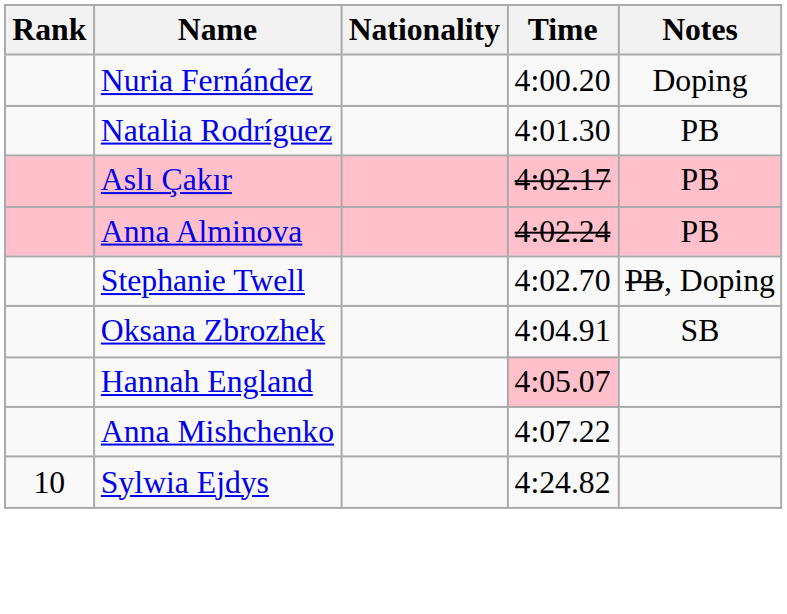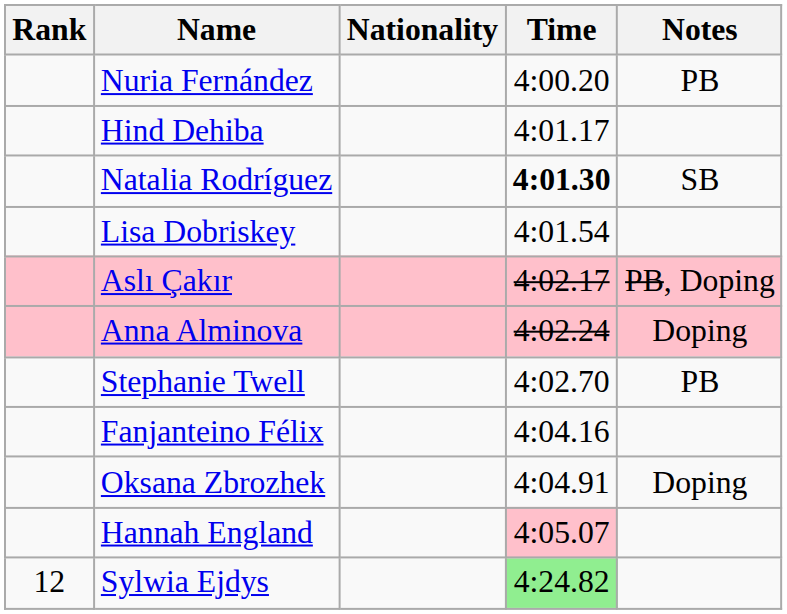Nuria Fernández | Notes: Doping -> PB
+ row: Hind Dehiba | 4:01.17
Natalia Rodríguez | Time: normal -> bold
Natalia Rodríguez | Notes: PB -> SB
+ row: Lisa Dobriskey | 4:01.54
Aslı Çakır | Notes: PB -> PB, Doping
Anna Alminova | Notes: PB -> Doping
Stephanie Twell | Notes: PB, Doping -> PB
+ row: Fanjanteino Félix | 4:04.16
Oksana Zbrozhek | Notes: SB -> Doping
- row: Anna Mishchenko | 4:07.22
Sylwia Ejdys | Rank: 10 -> 12
Sylwia Ejdys | Time: no background -> lightgreen background
